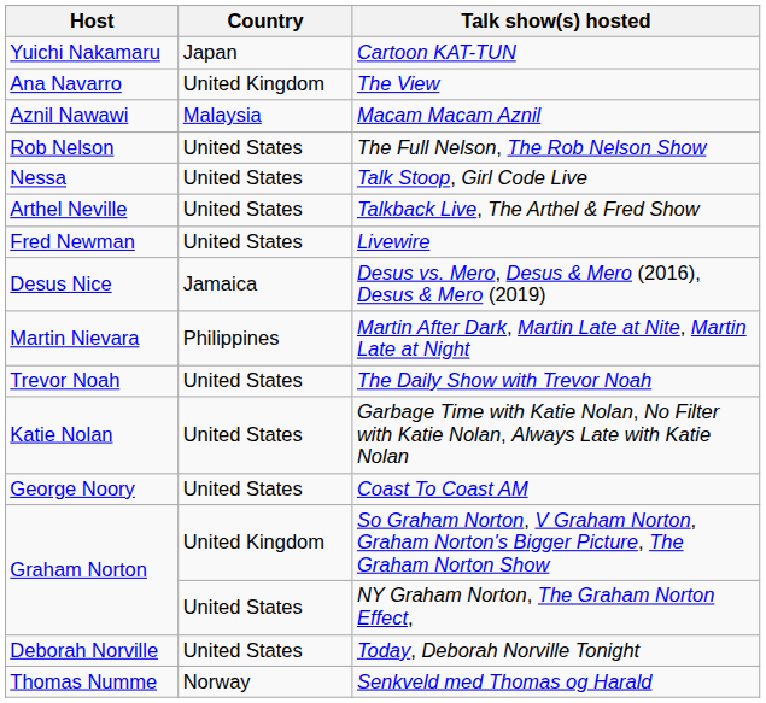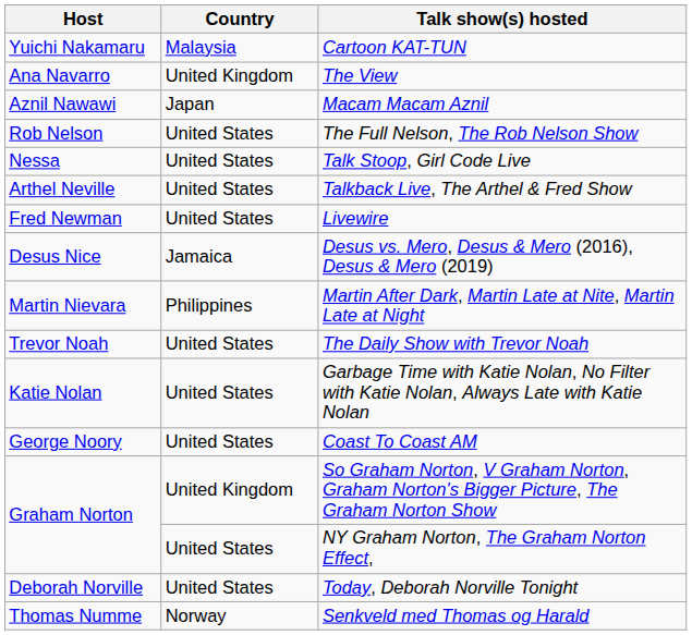Cartoon KAT-TUN | Country: Japan -> Malaysia
Macam Macam Aznil | Country: Malaysia -> Japan
